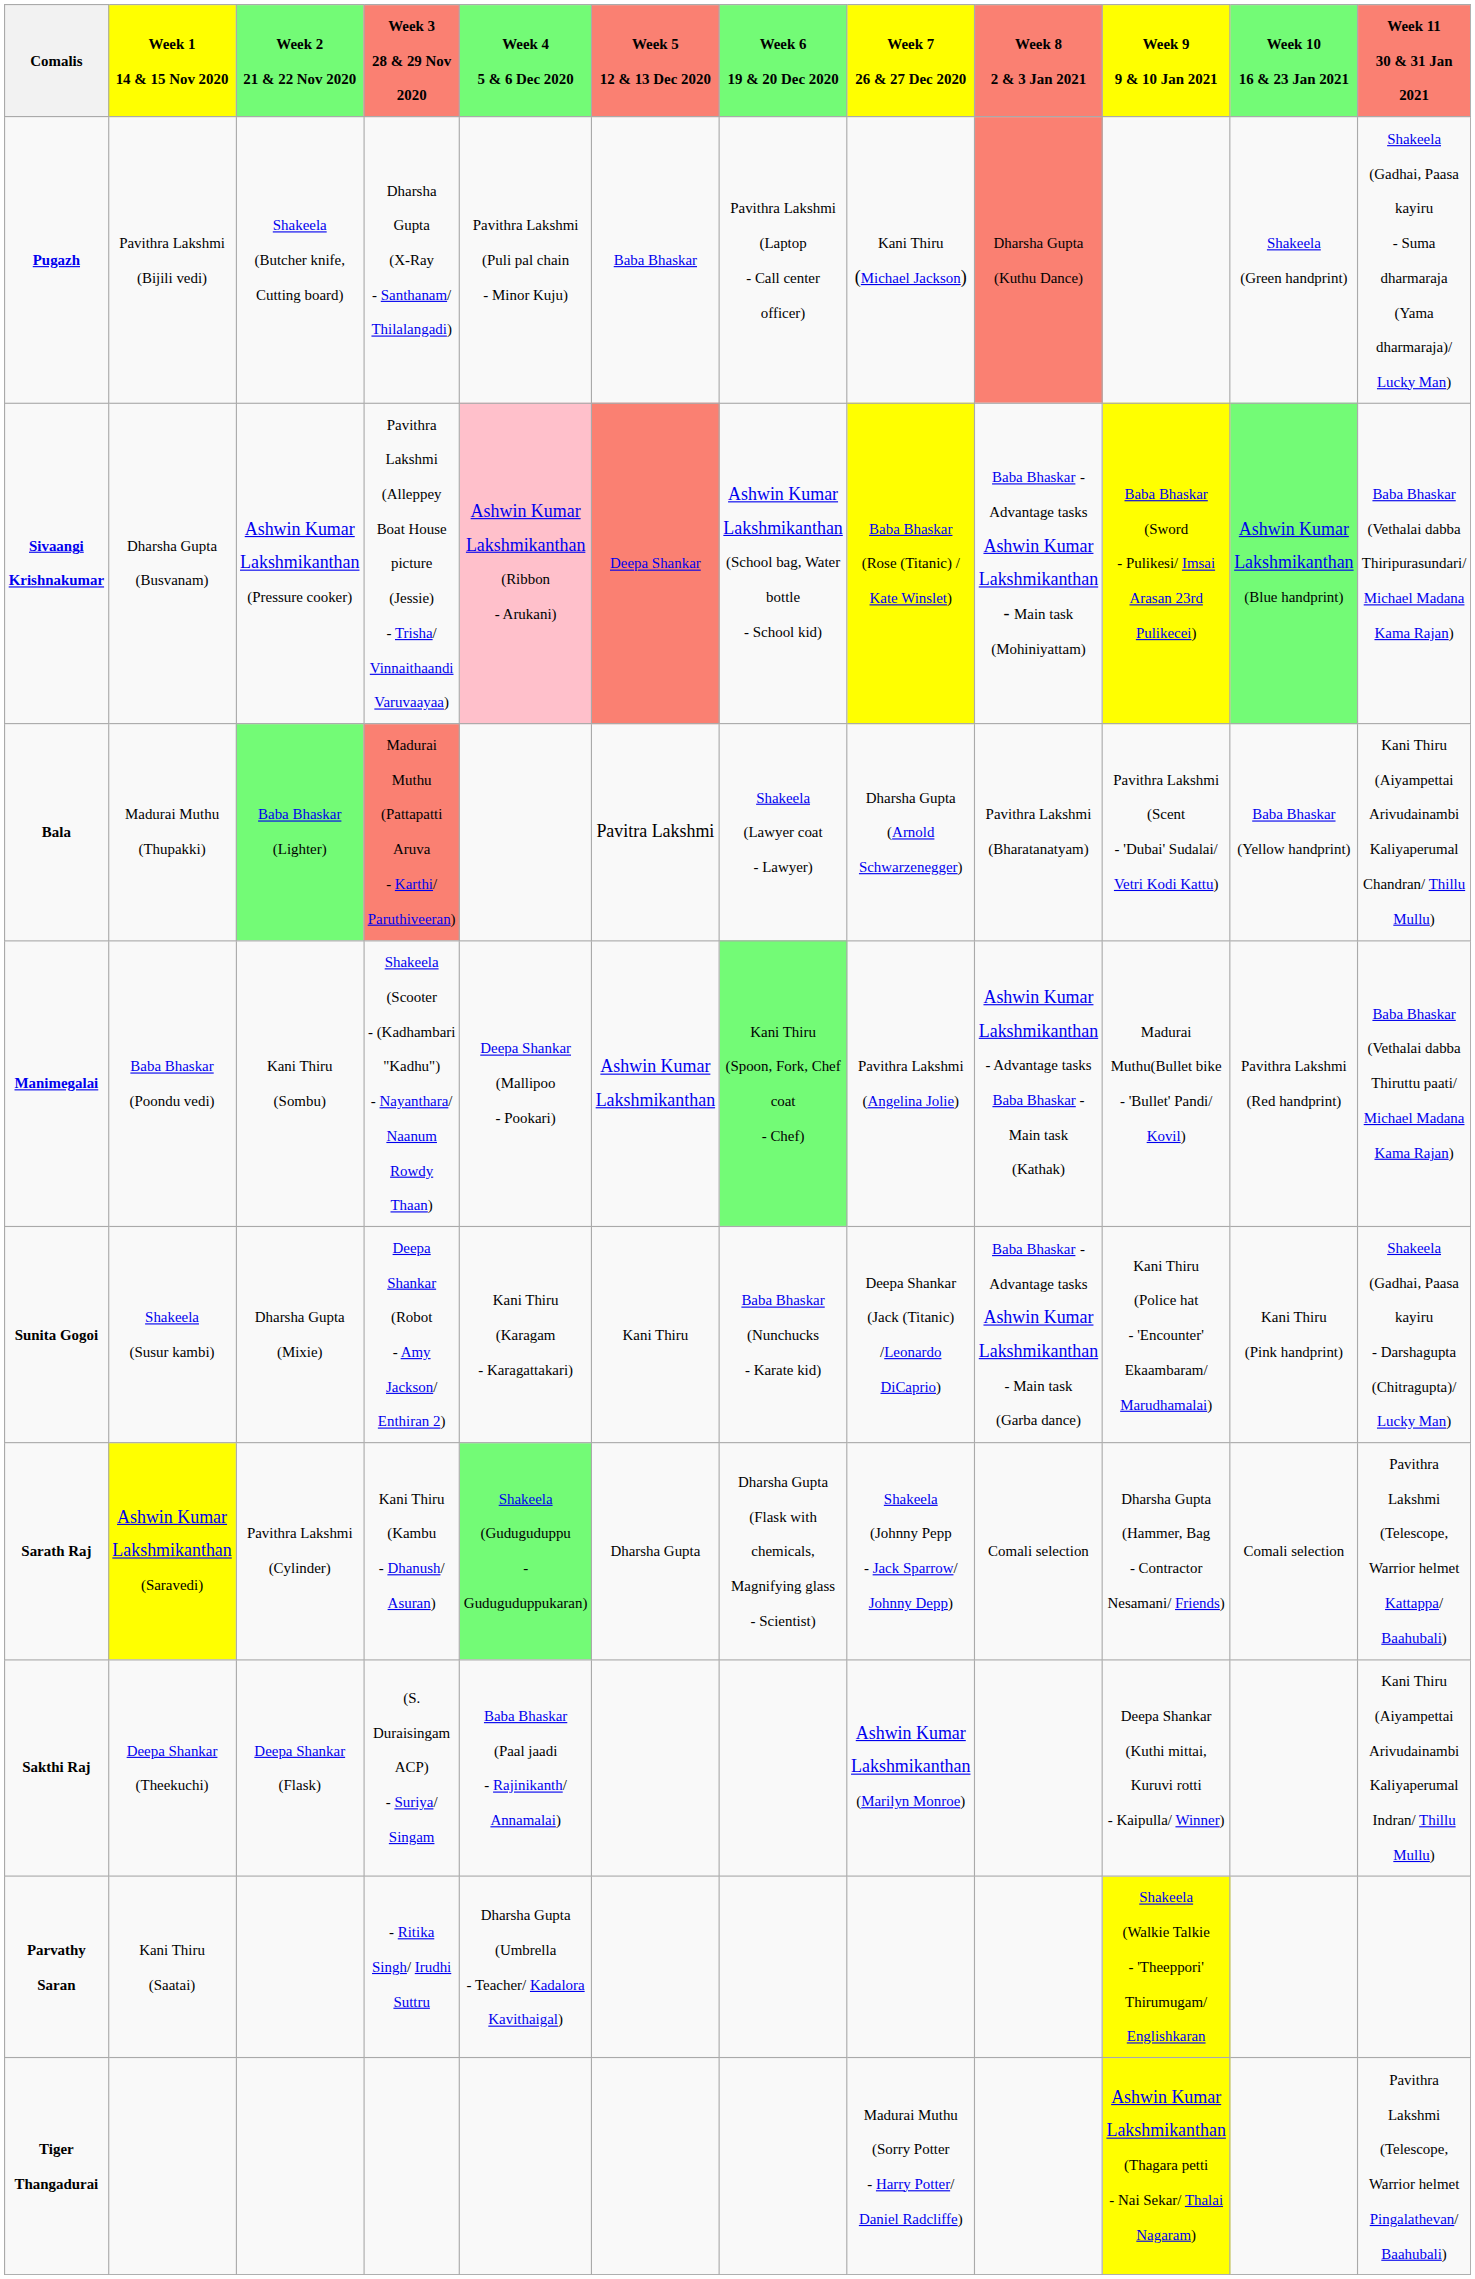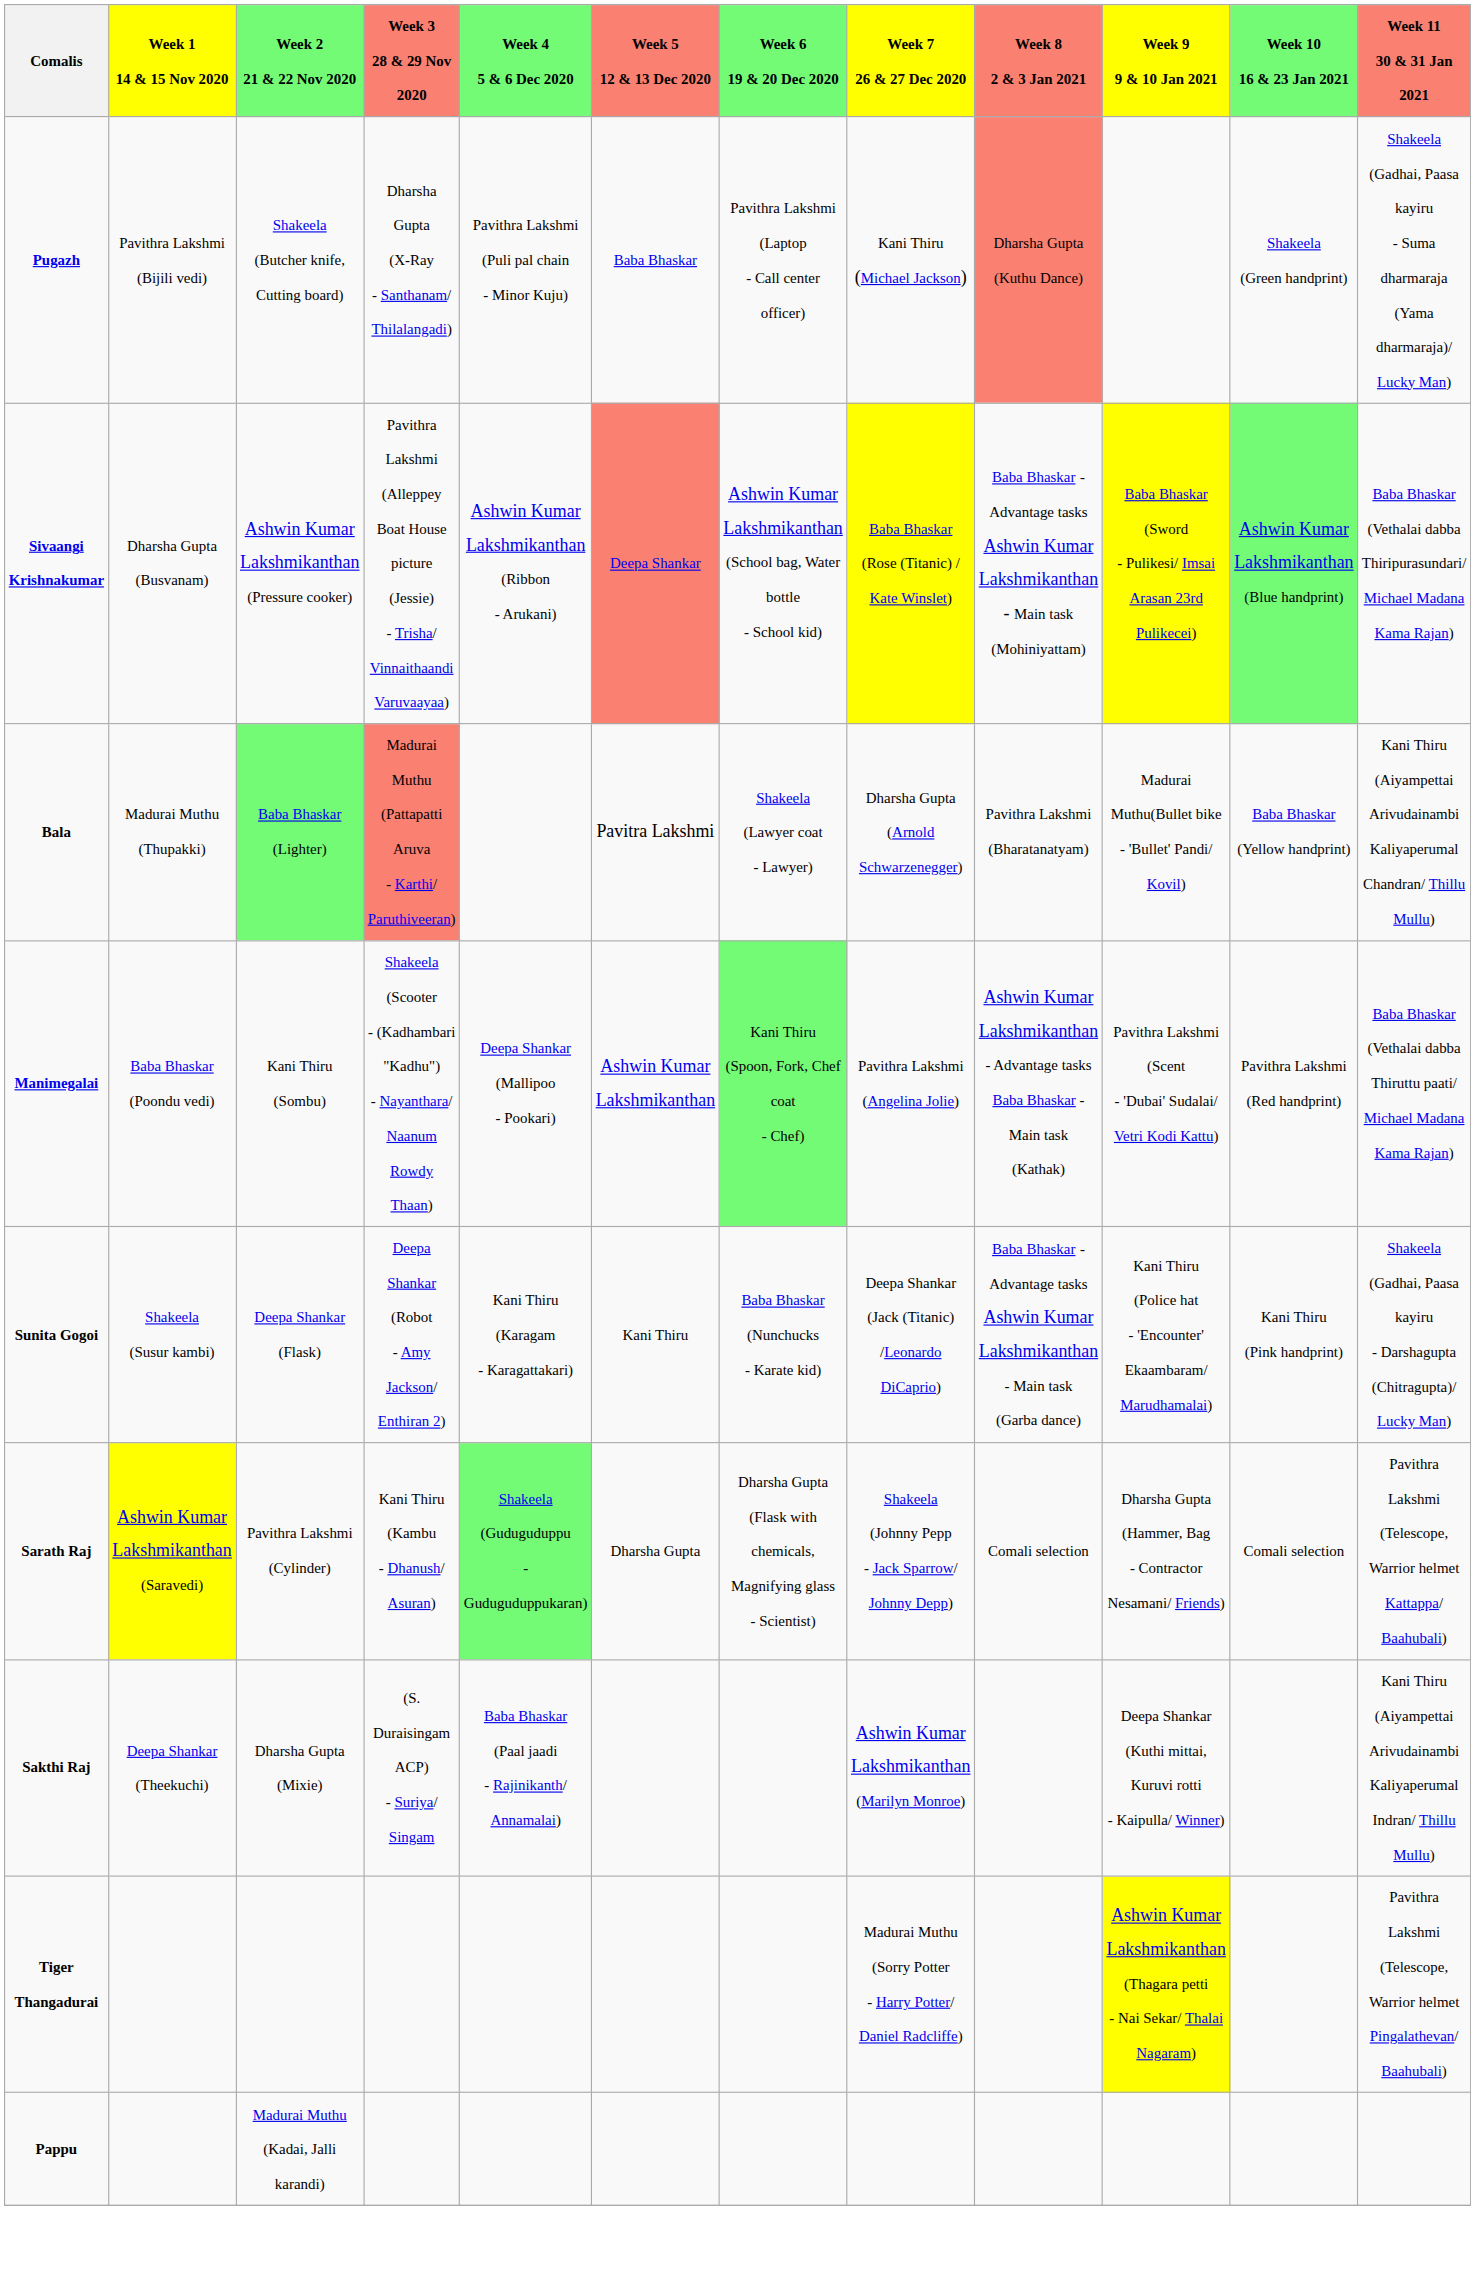Sivaangi Krishnakumar | Week 4 5 & 6 Dec 2020: pink background -> no background
Bala | Week 9 9 & 10 Jan 2021: Pavithra Lakshmi (Scent - 'Dubai' Sudalai/ Vetri Kodi Kattu) -> Madurai Muthu(Bullet bike - 'Bullet' Pandi/ Kovil)
Manimegalai | Week 9 9 & 10 Jan 2021: Madurai Muthu(Bullet bike - 'Bullet' Pandi/ Kovil) -> Pavithra Lakshmi (Scent - 'Dubai' Sudalai/ Vetri Kodi Kattu)
Sunita Gogoi | Week 2 21 & 22 Nov 2020: Dharsha Gupta (Mixie) -> Deepa Shankar (Flask)
Sakthi Raj | Week 2 21 & 22 Nov 2020: Deepa Shankar (Flask) -> Dharsha Gupta (Mixie)
- row: Parvathy Saran | Kani Thiru (Saatai) | - Ritika Singh/ Irudhi Suttru | Dharsha Gupta (Umbrella - Teacher/ Kadalora Kavithaigal) | Shakeela (Walkie Talkie - 'Theeppori' Thirumugam/ Englishkaran
+ row: Pappu | Madurai Muthu (Kadai, Jalli karandi)
